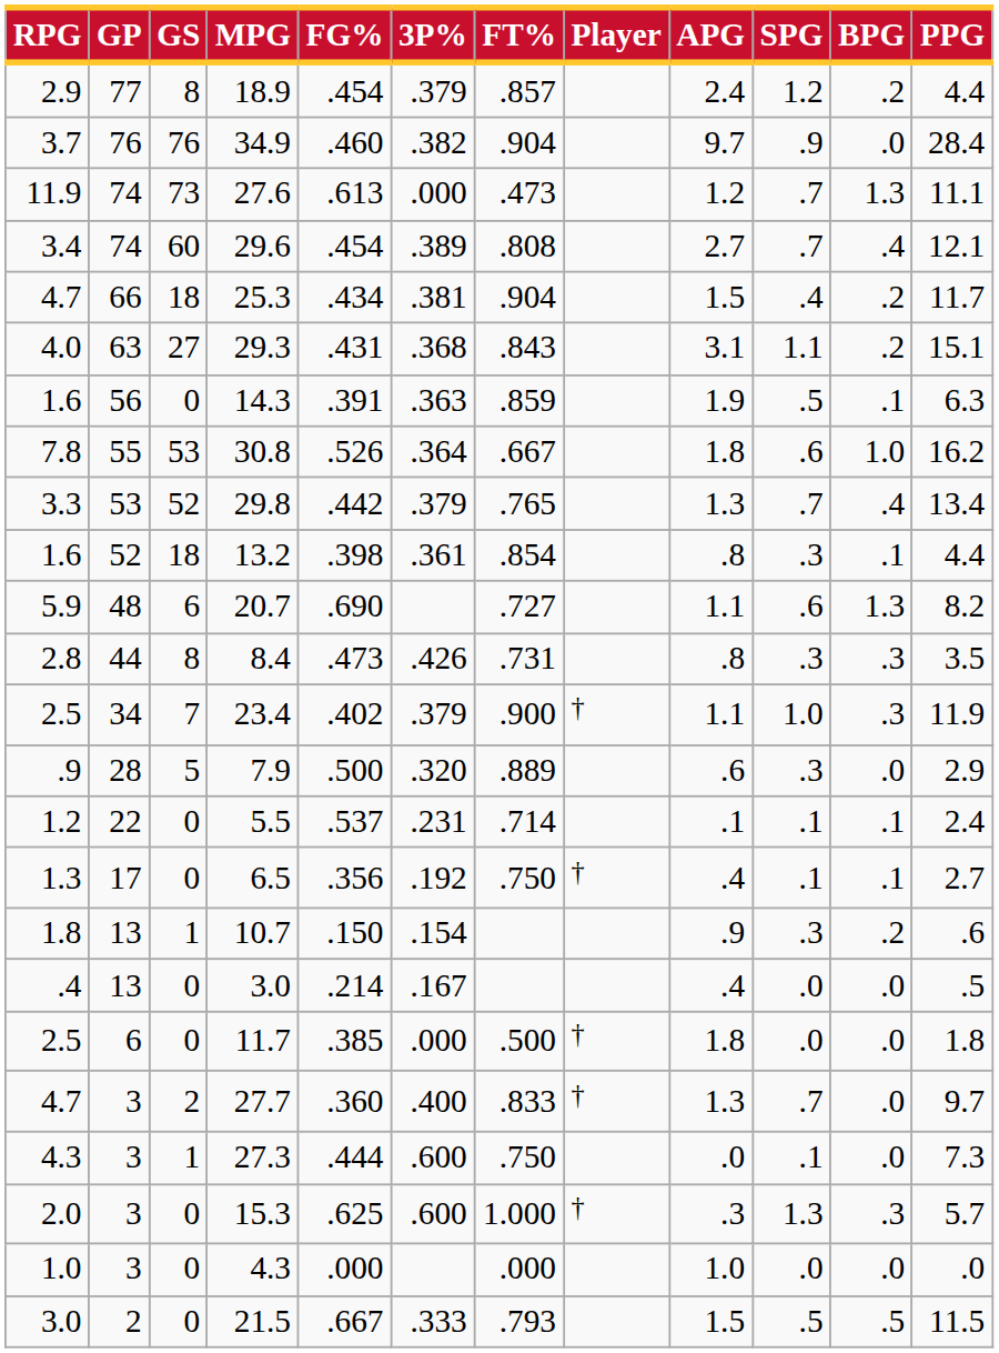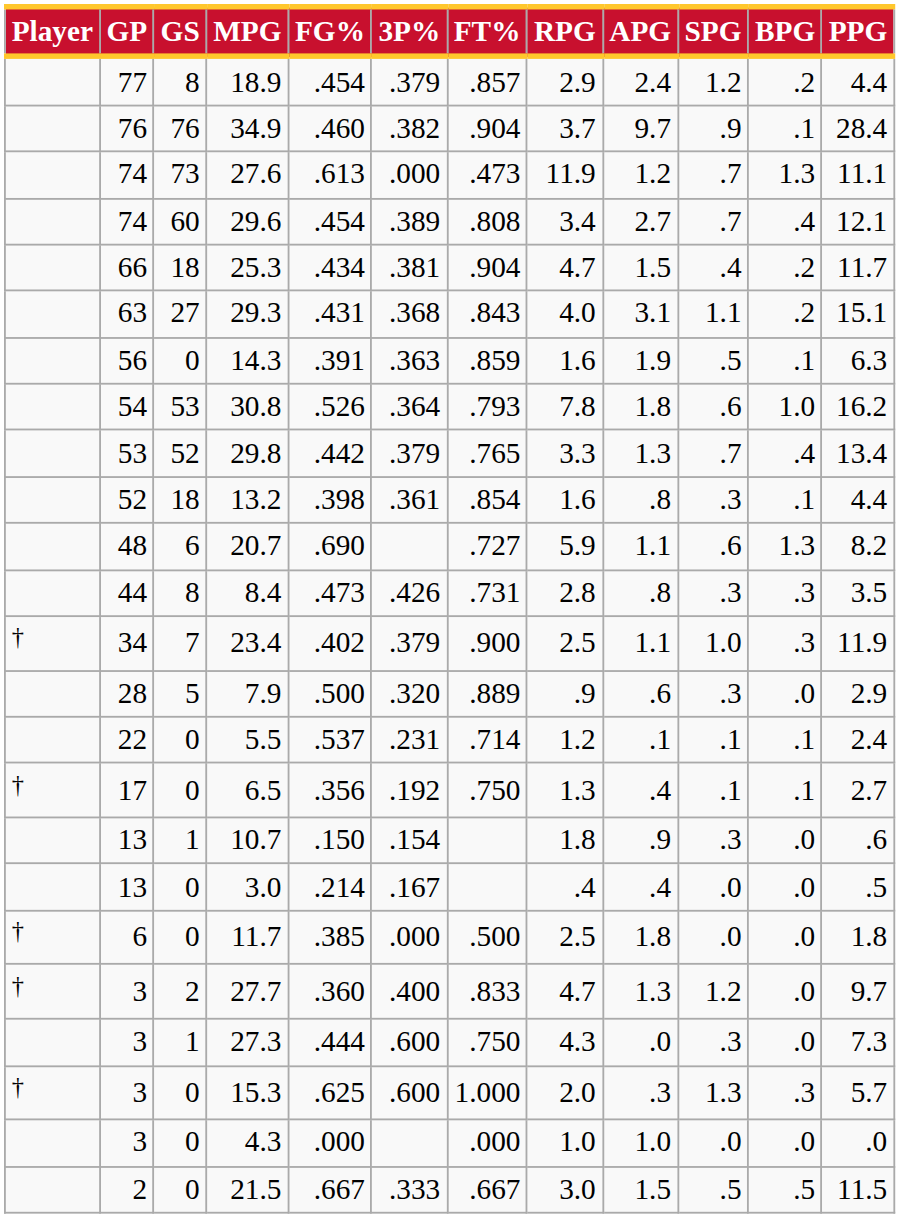columns swapped: Player <-> RPG
34.9 | BPG: .0 -> .1
30.8 | GP: 55 -> 54
30.8 | FT%: .667 -> .793
10.7 | BPG: .2 -> .0
27.7 | SPG: .7 -> 1.2
27.3 | SPG: .1 -> .3
21.5 | FT%: .793 -> .667
